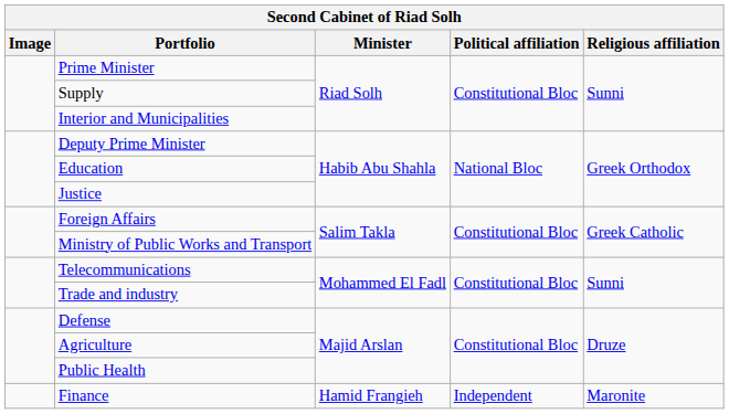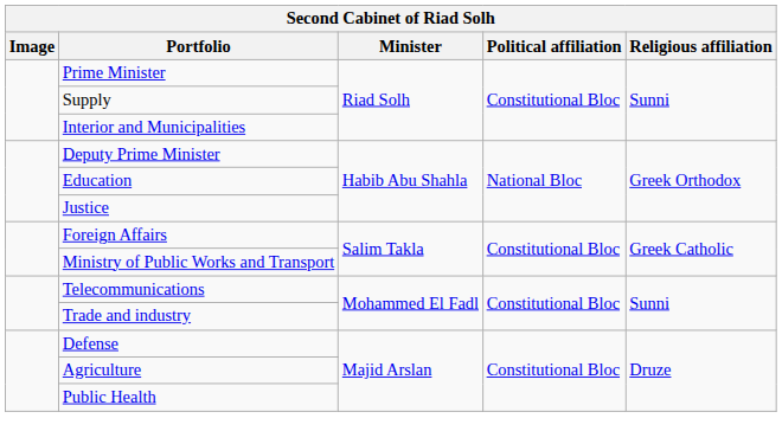- row: Finance | Hamid Frangieh | Independent | Maronite
